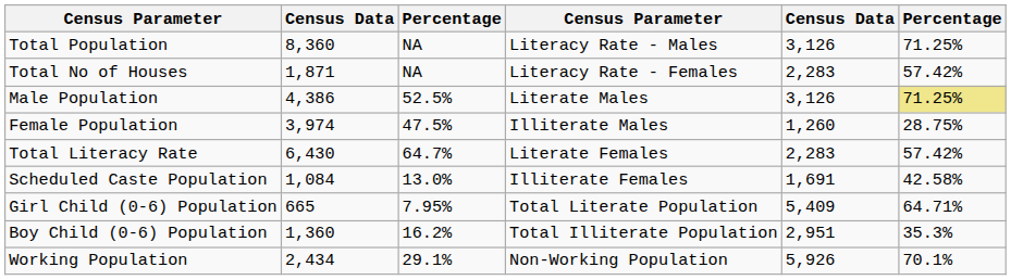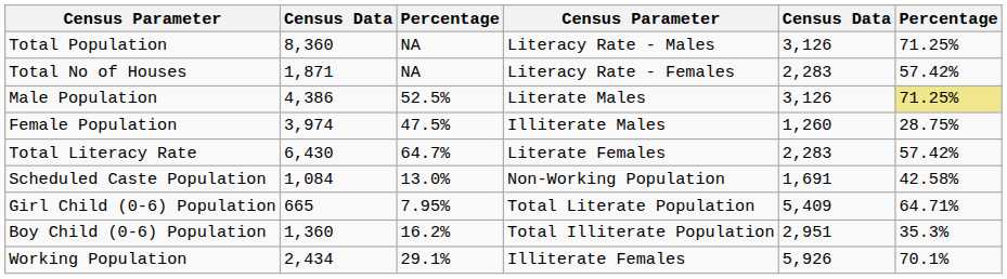Scheduled Caste Population | column 4: Illiterate Females -> Non-Working Population
Working Population | column 4: Non-Working Population -> Illiterate Females
